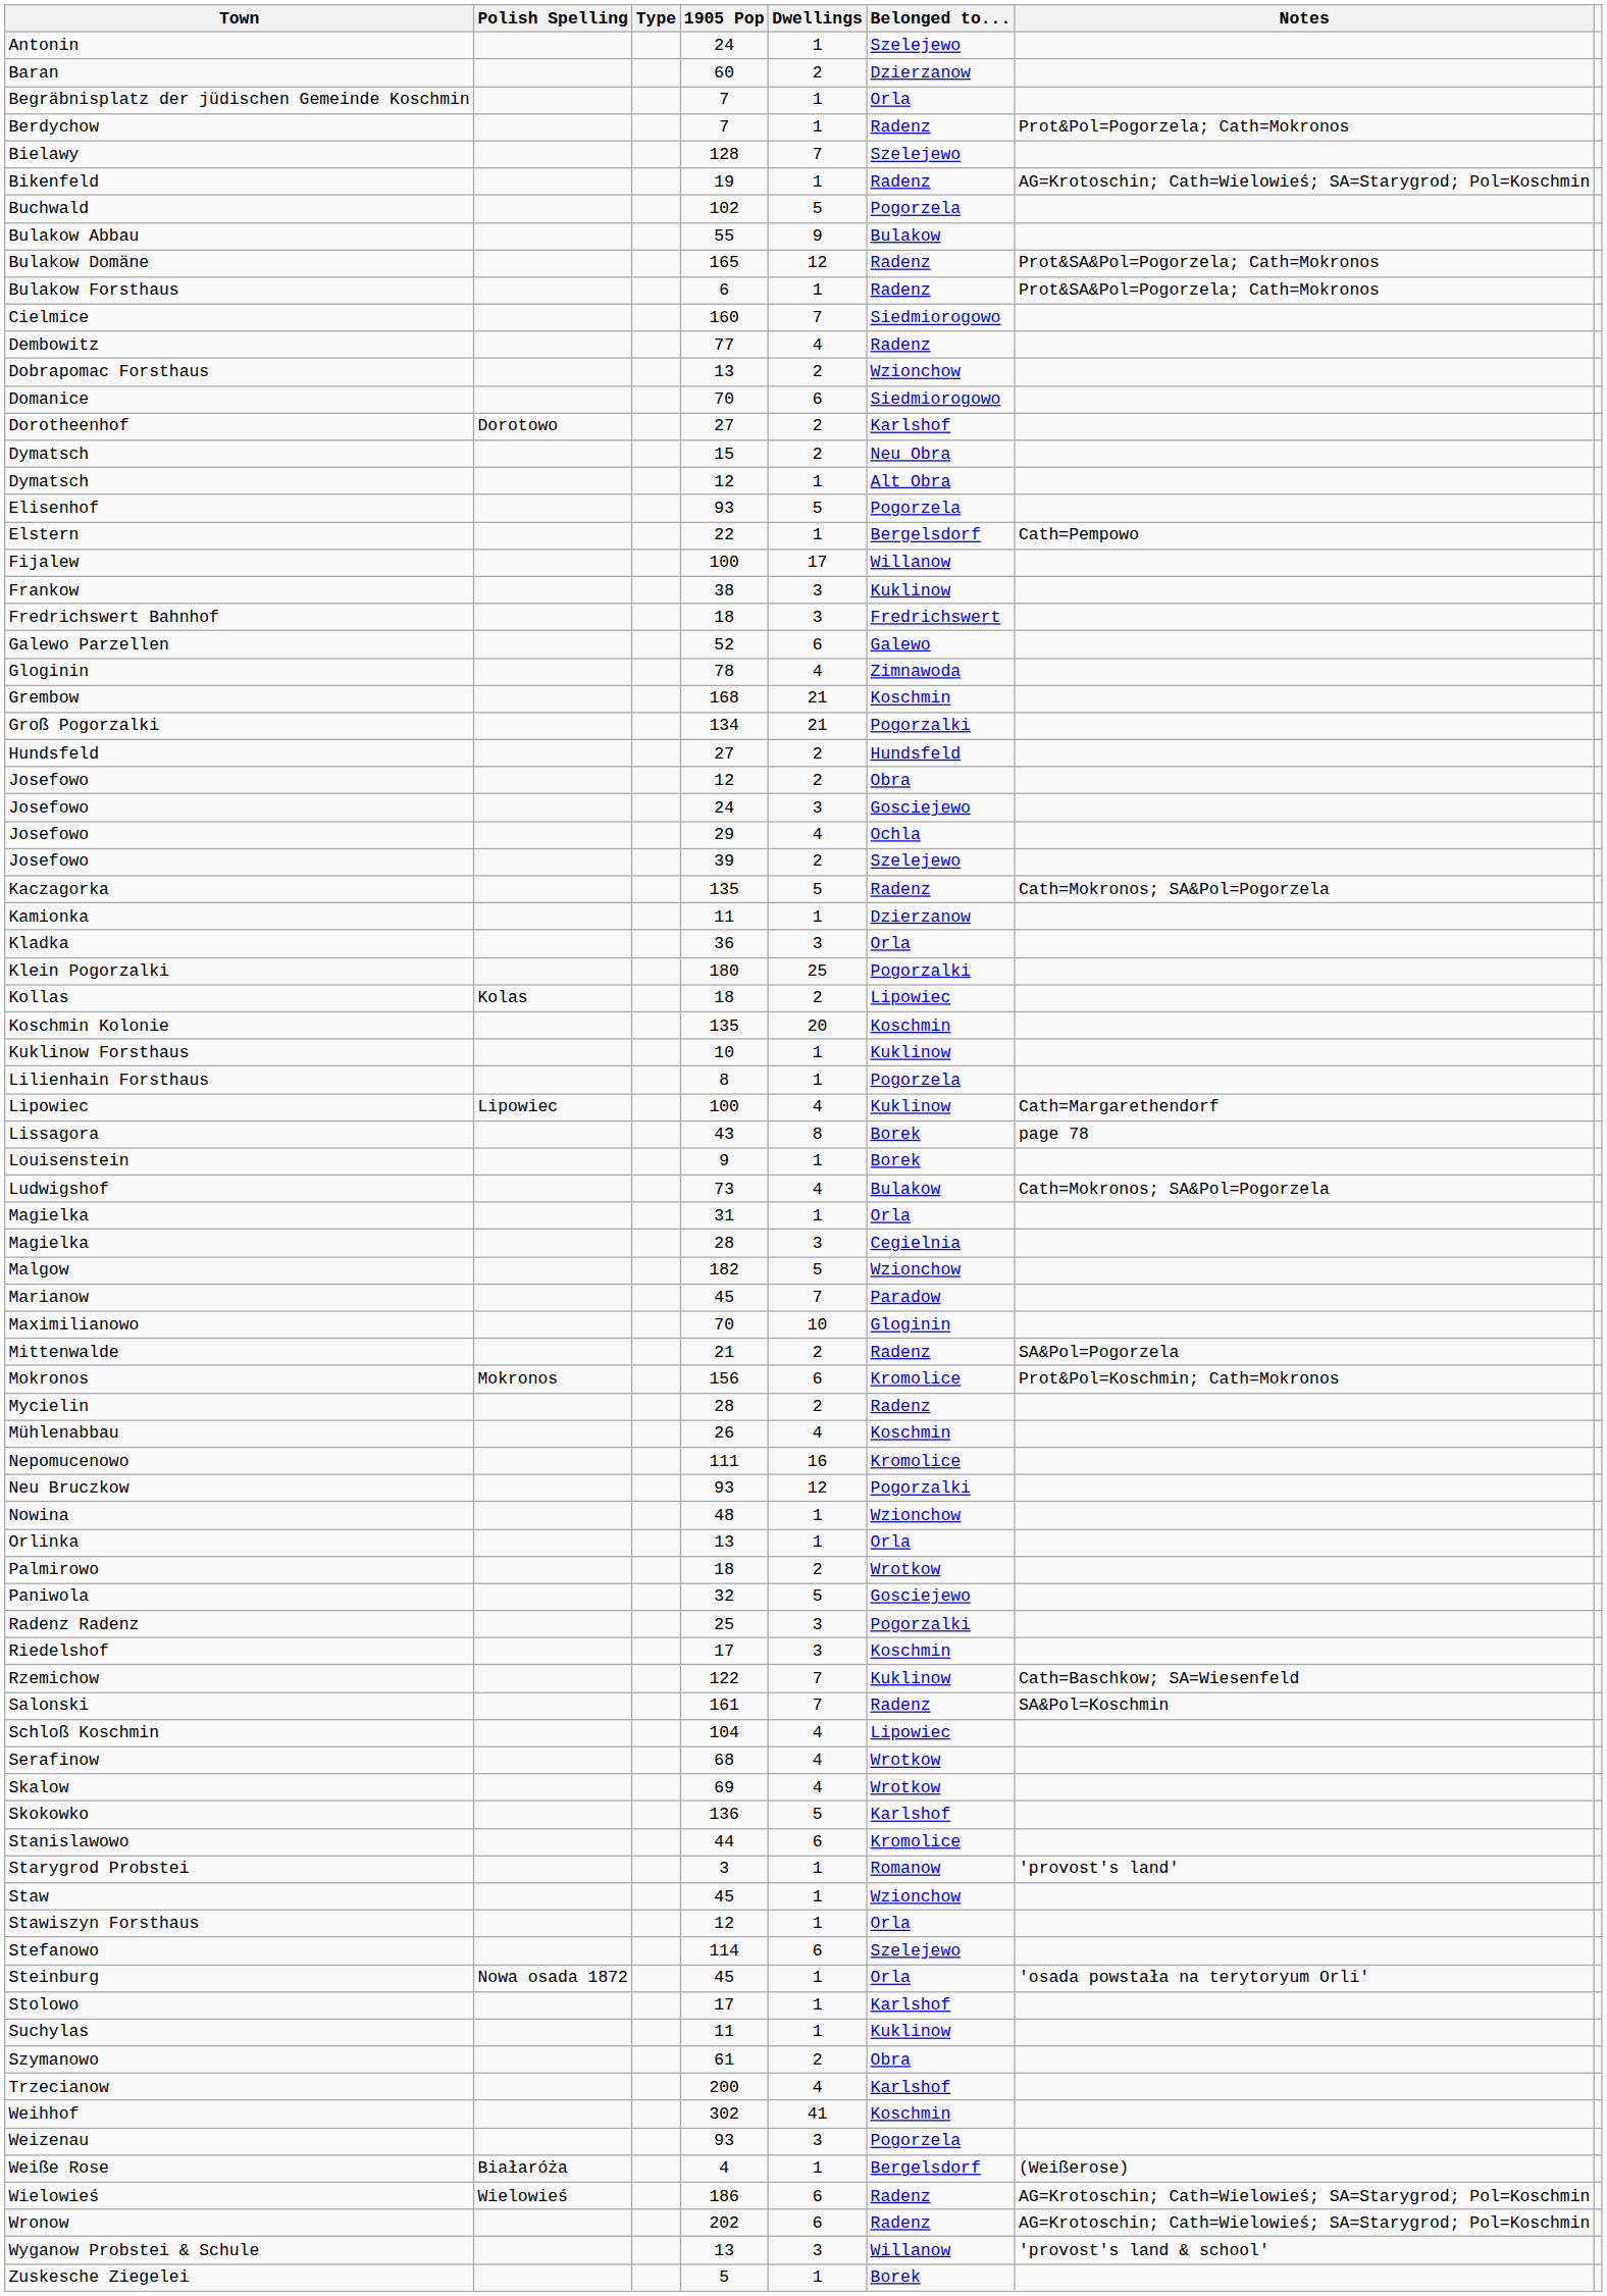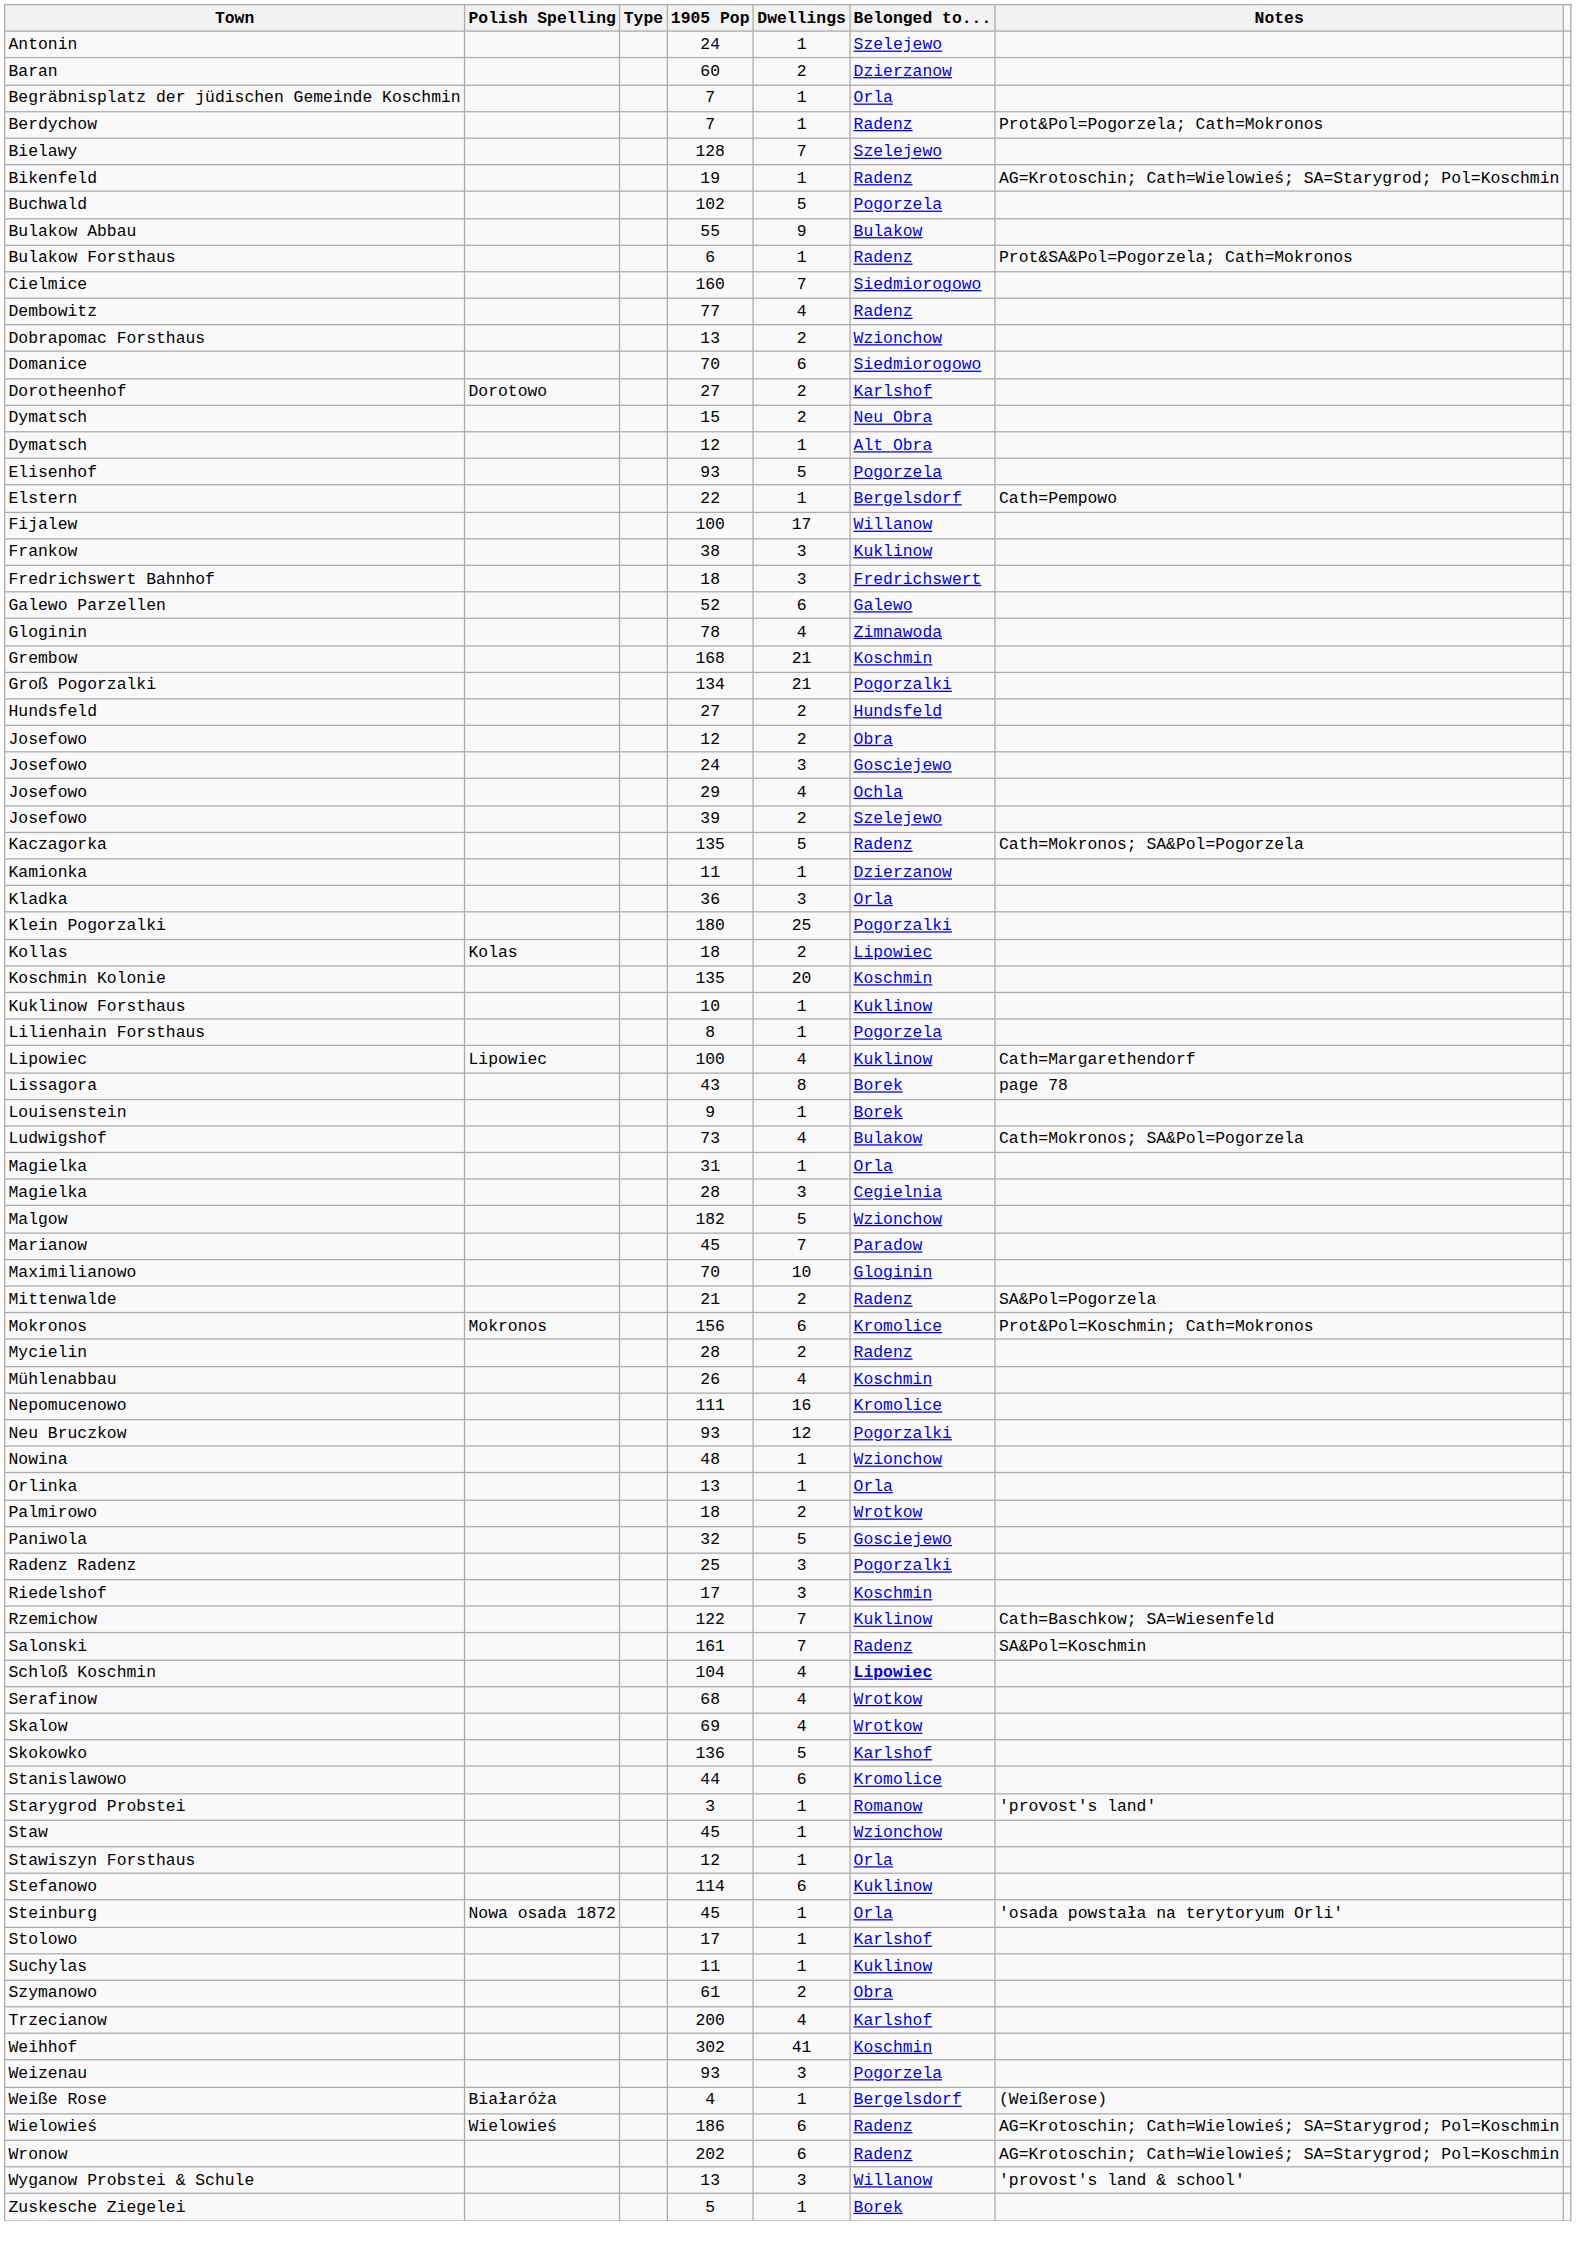- row: Bulakow Domäne | 165 | 12 | Radenz | Prot&SA&Pol=Pogorzela; Cath=Mokronos
Schloß Koschmin | Belonged to...: normal -> bold
Stefanowo | Belonged to...: Szelejewo -> Kuklinow
